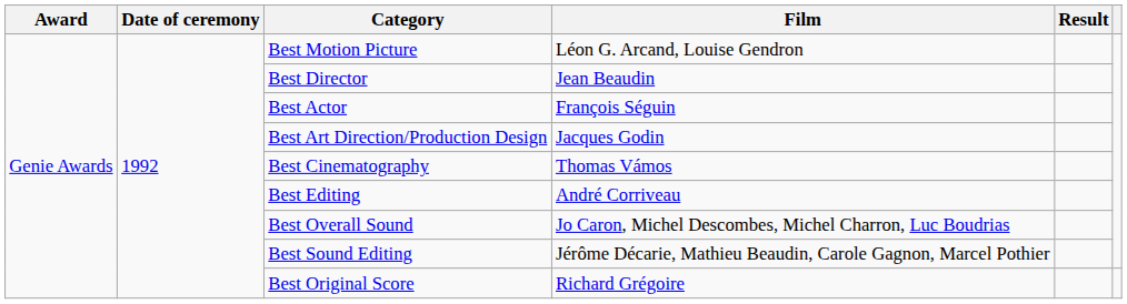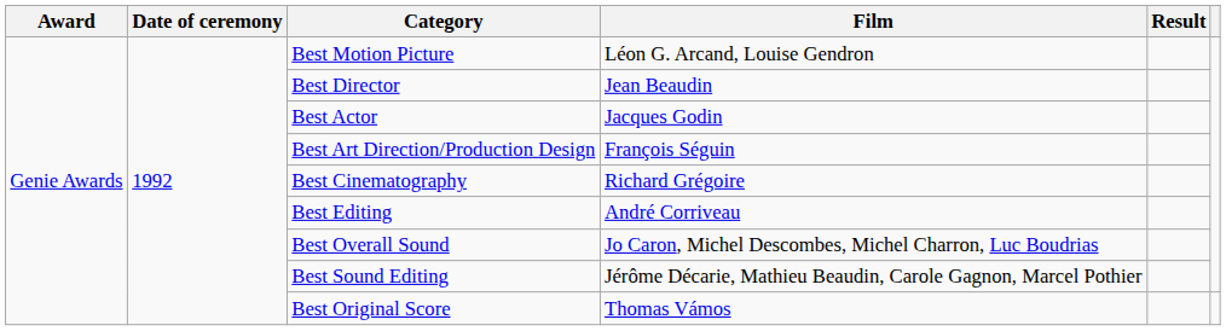Best Actor | Film: François Séguin -> Jacques Godin
Best Art Direction/Production Design | Film: Jacques Godin -> François Séguin
Best Cinematography | Film: Thomas Vámos -> Richard Grégoire
Best Original Score | Film: Richard Grégoire -> Thomas Vámos
